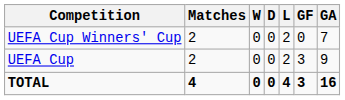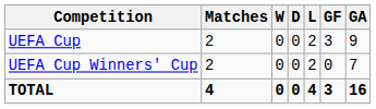rows swapped: UEFA Cup <-> UEFA Cup Winners' Cup
